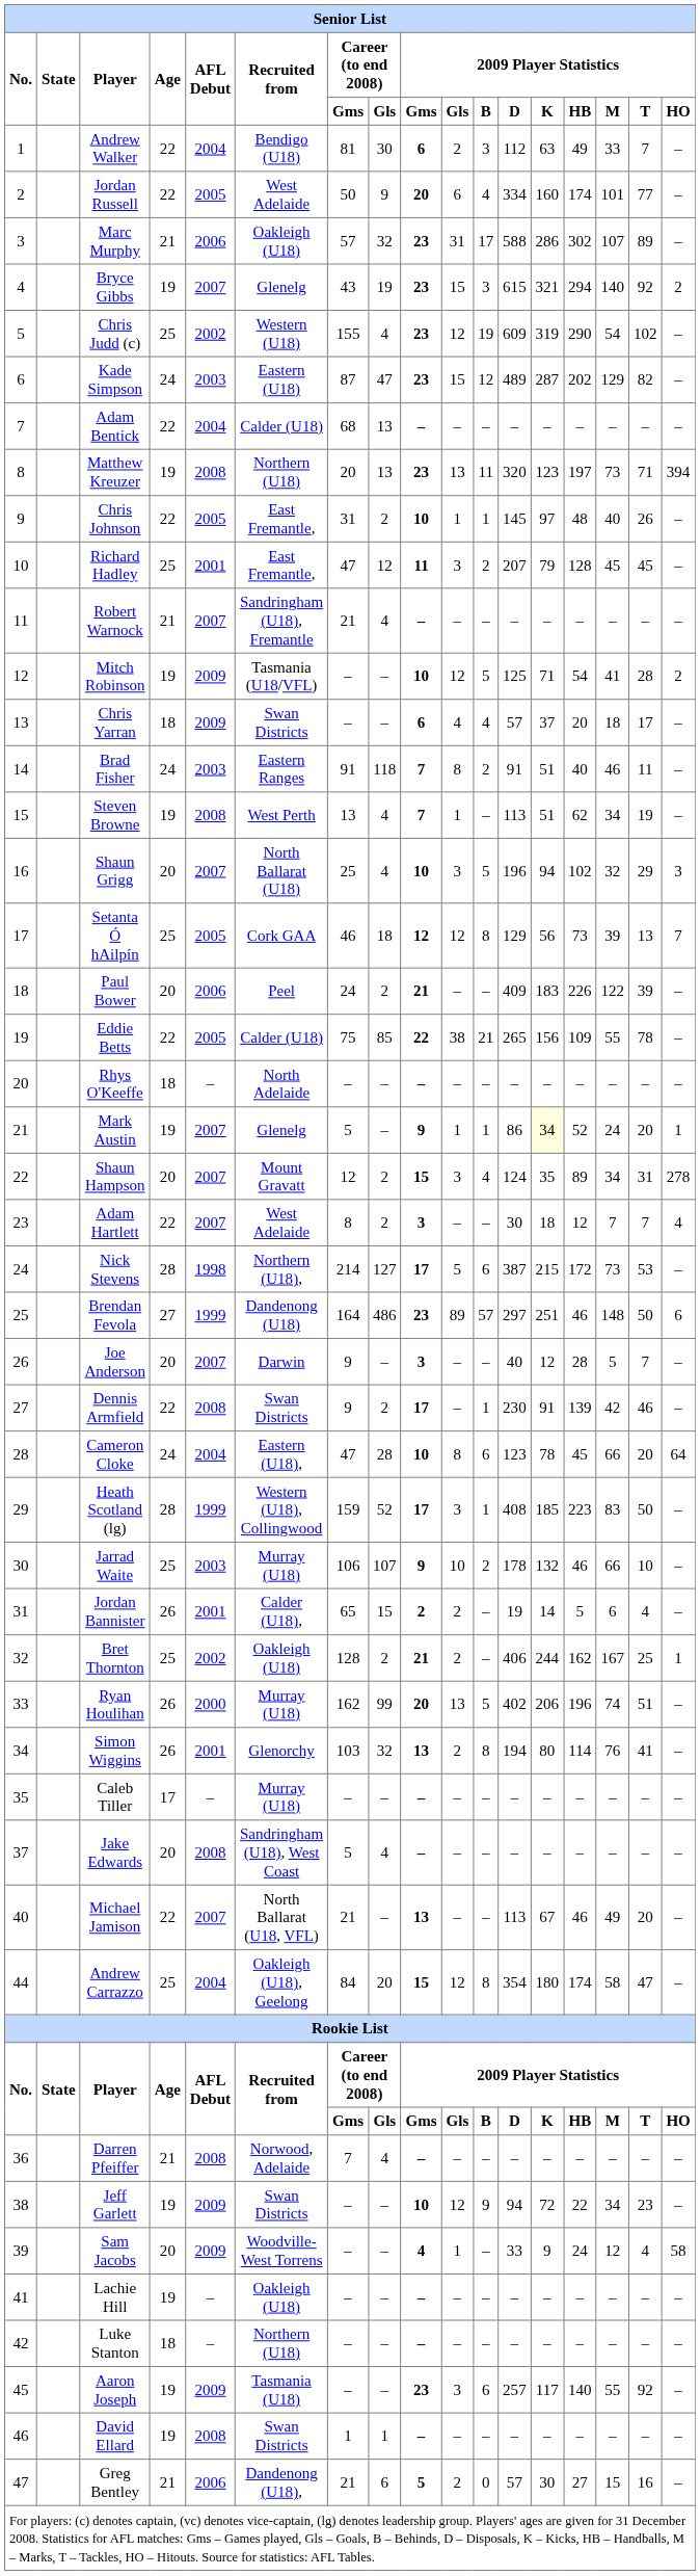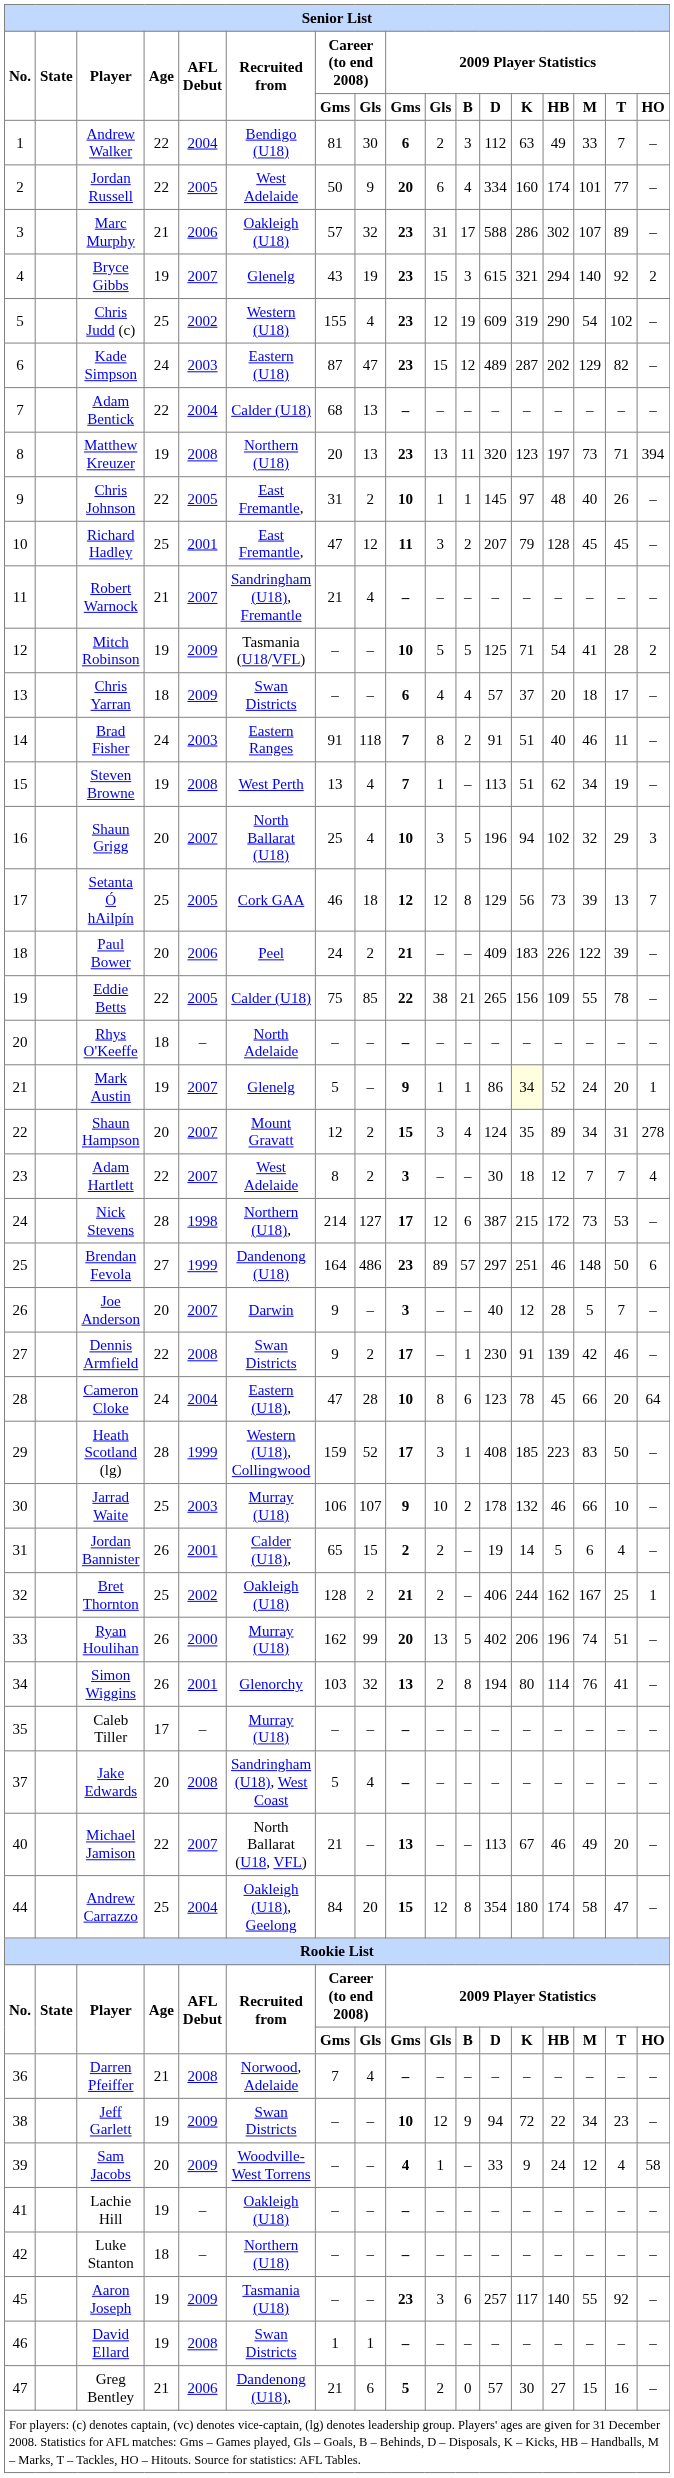Mitch Robinson | 2009 Player Statistics / Gls: 12 -> 5
Nick Stevens | 2009 Player Statistics / Gls: 5 -> 12
